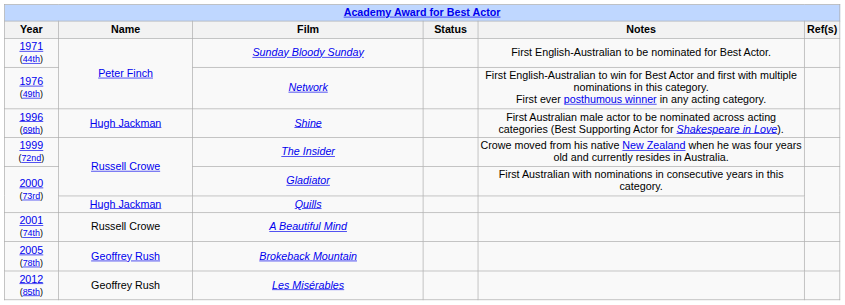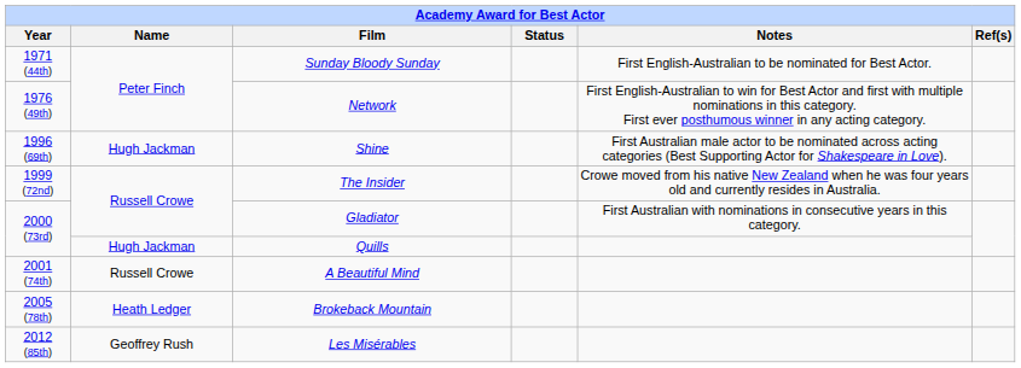Brokeback Mountain | Name: Geoffrey Rush -> Heath Ledger
